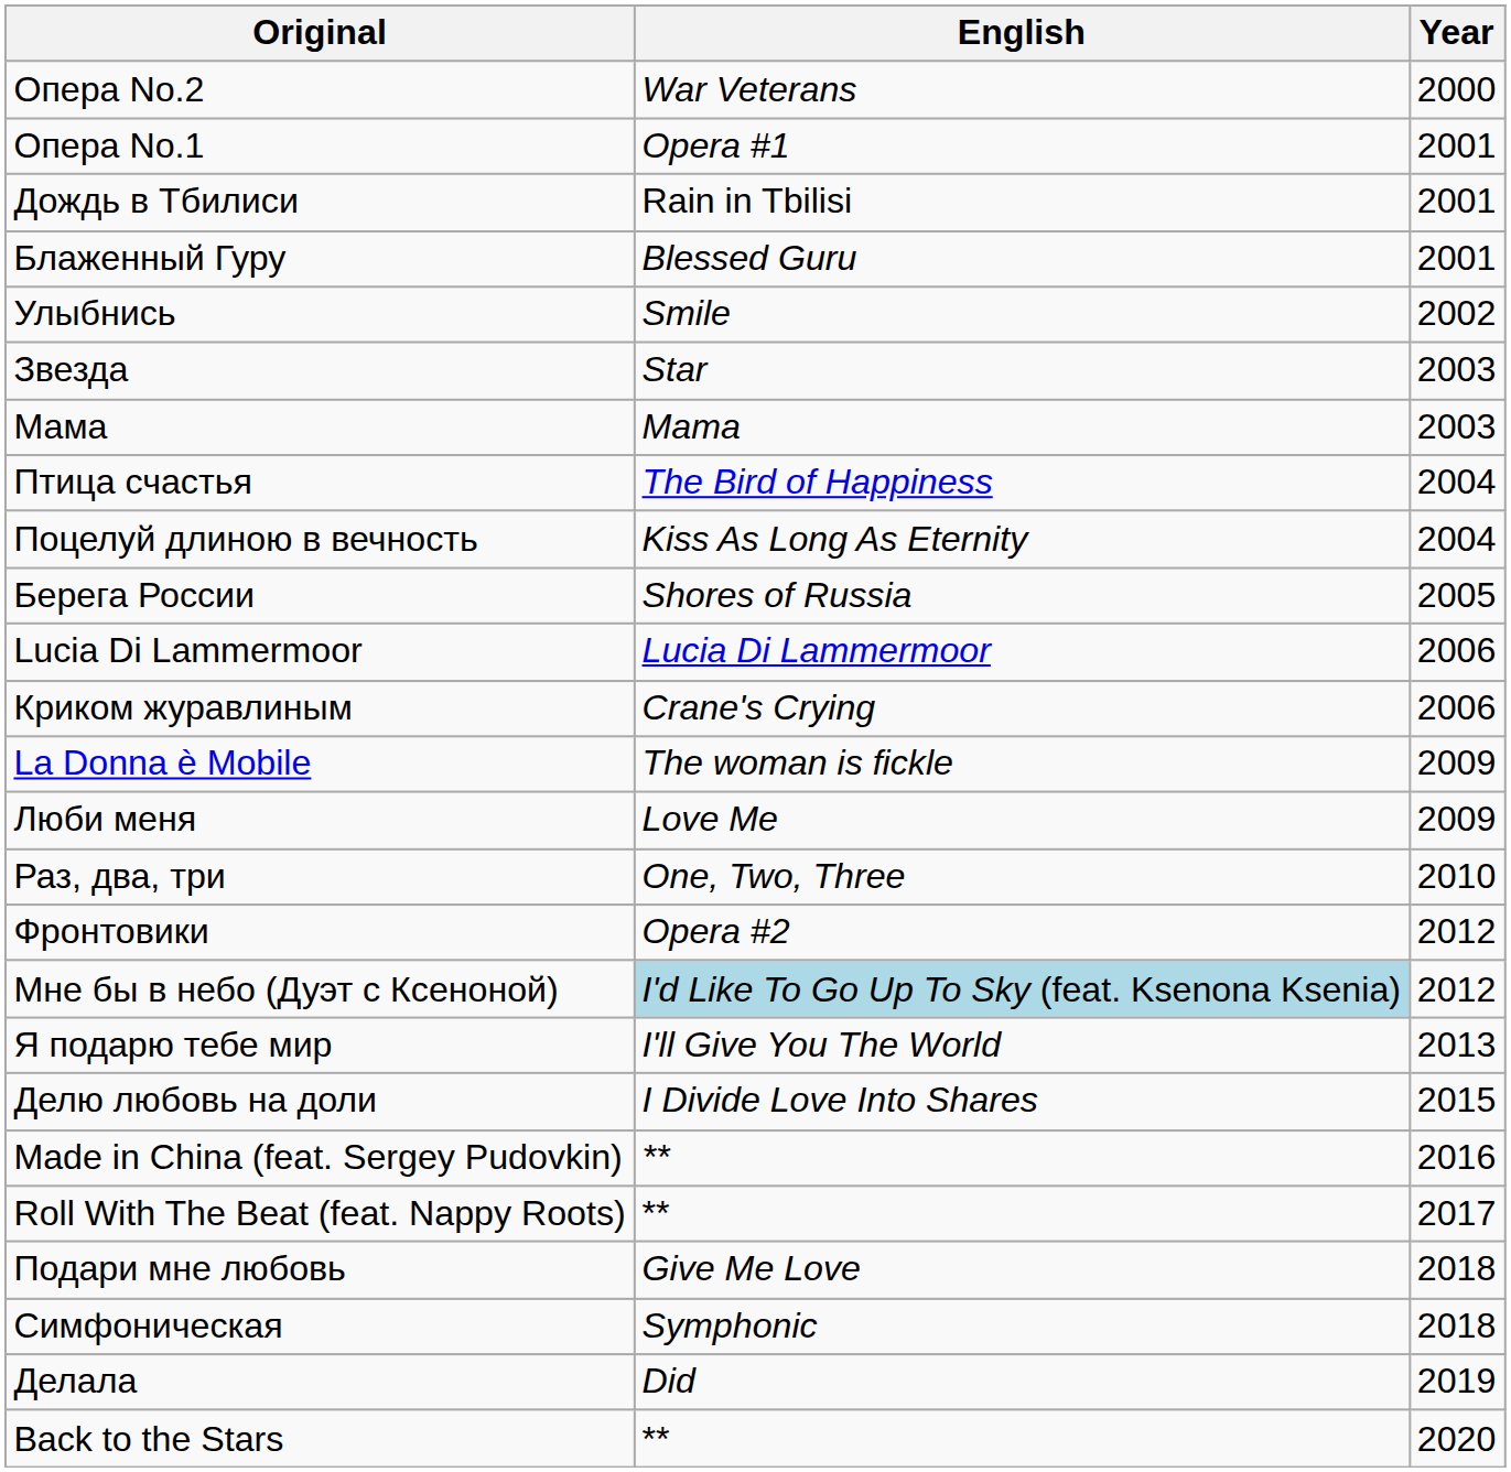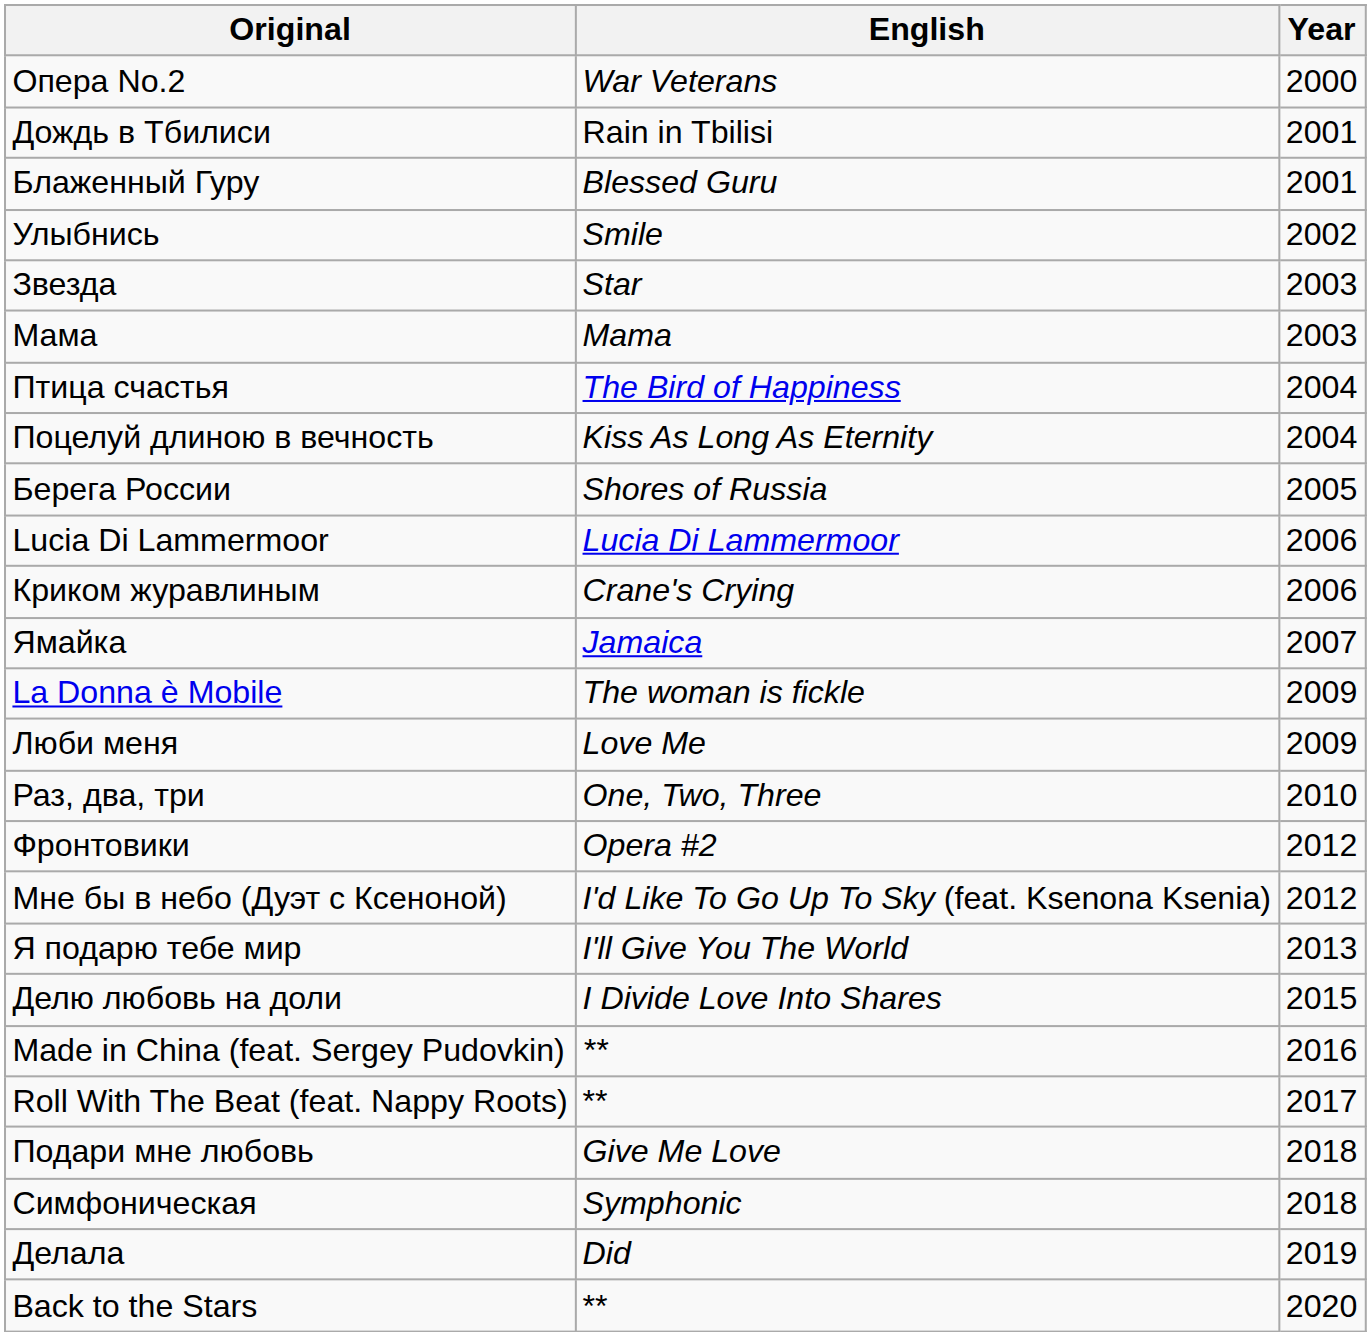- row: Опера No.1 | Opera #1 | 2001
+ row: Ямайка | Jamaica | 2007
Мне бы в небо (Дуэт с Ксеноной) | English: lightblue background -> no background
